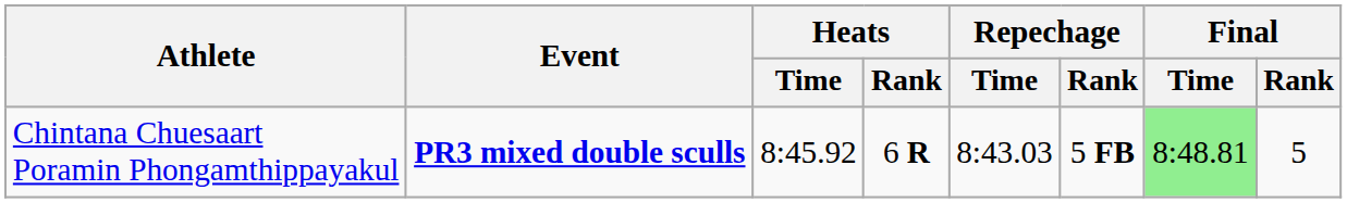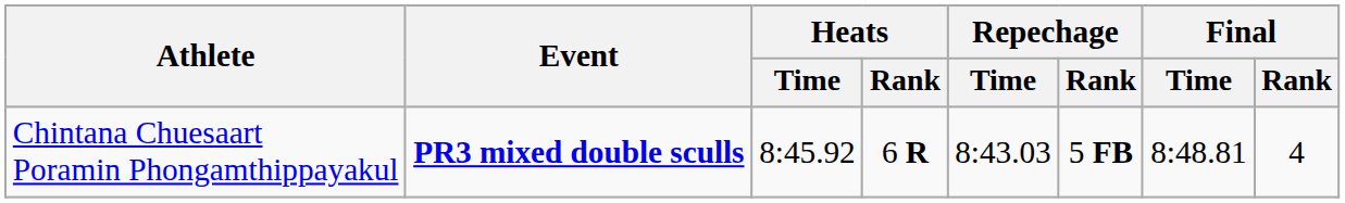Chintana Chuesaart Poramin Phongamthippayakul | Final / Time: lightgreen background -> no background
Chintana Chuesaart Poramin Phongamthippayakul | Final / Rank: 5 -> 4
